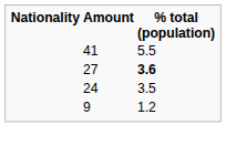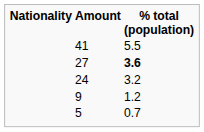24 | % total (population): 3.5 -> 3.2
+ row: 5 | 0.7
